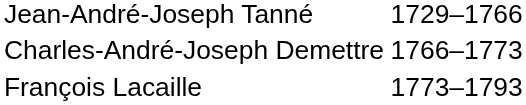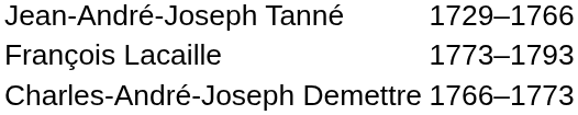rows swapped: Charles-André-Joseph Demettre <-> François Lacaille
